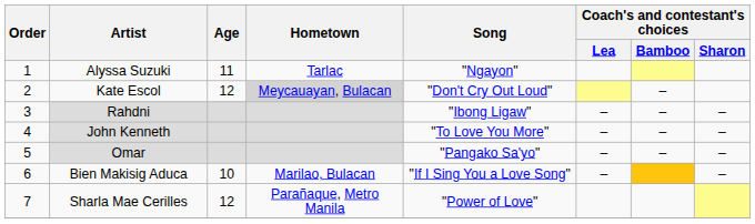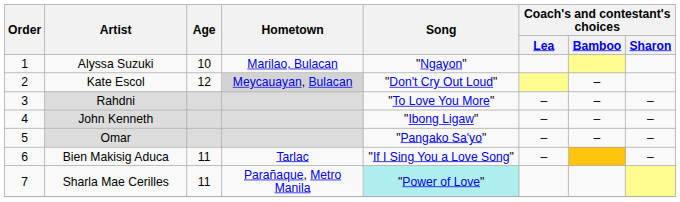Alyssa Suzuki | Age: 11 -> 10
Alyssa Suzuki | Hometown: Tarlac -> Marilao, Bulacan
Rahdni | Song: "Ibong Ligaw" -> "To Love You More"
John Kenneth | Song: "To Love You More" -> "Ibong Ligaw"
Bien Makisig Aduca | Age: 10 -> 11
Bien Makisig Aduca | Hometown: Marilao, Bulacan -> Tarlac
Sharla Mae Cerilles | Age: 12 -> 11
Sharla Mae Cerilles | Song: no background -> paleturquoise background
